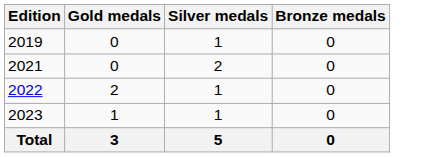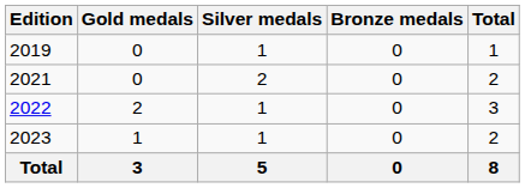+ column: Total | 1 | 2 | 3 | 2 | 8
